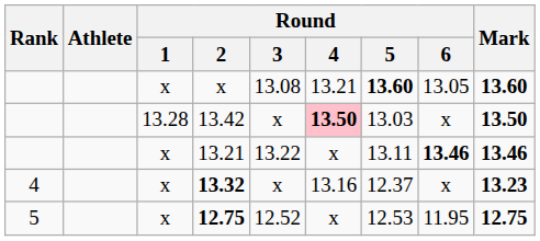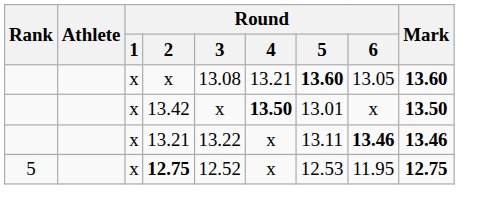13.42 | Round / 1: 13.28 -> x
13.42 | Round / 4: pink background -> no background
13.42 | Round / 5: 13.03 -> 13.01
- row: 4 | x | 13.32 | x | 13.16 | 12.37 | x | 13.23
